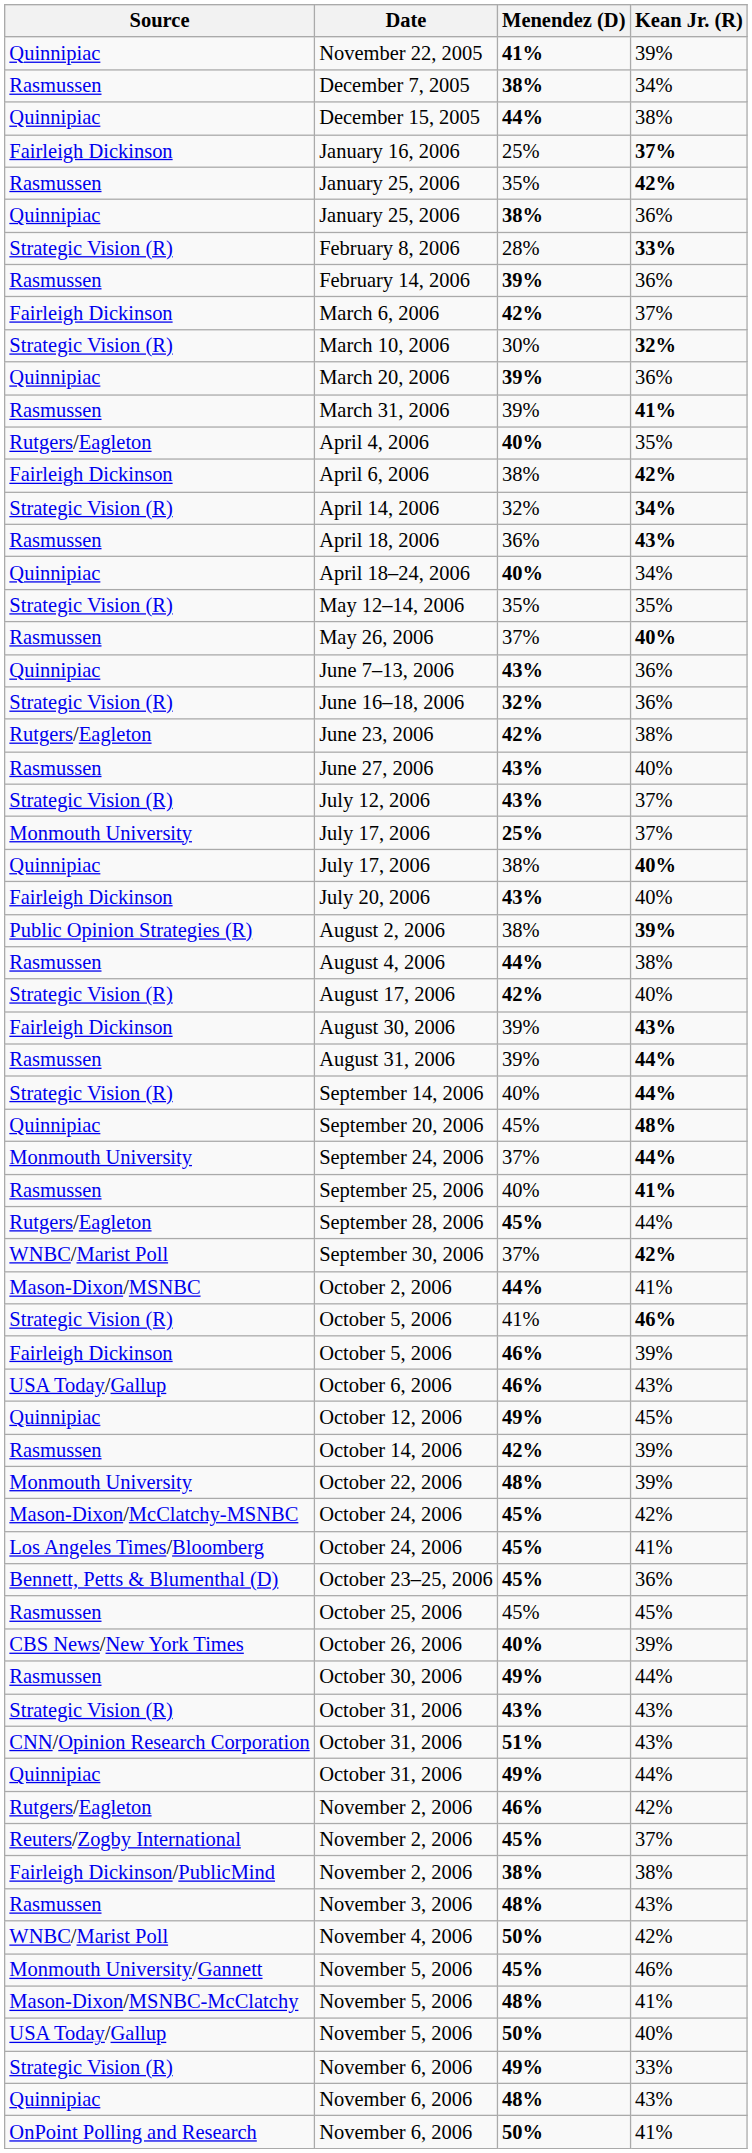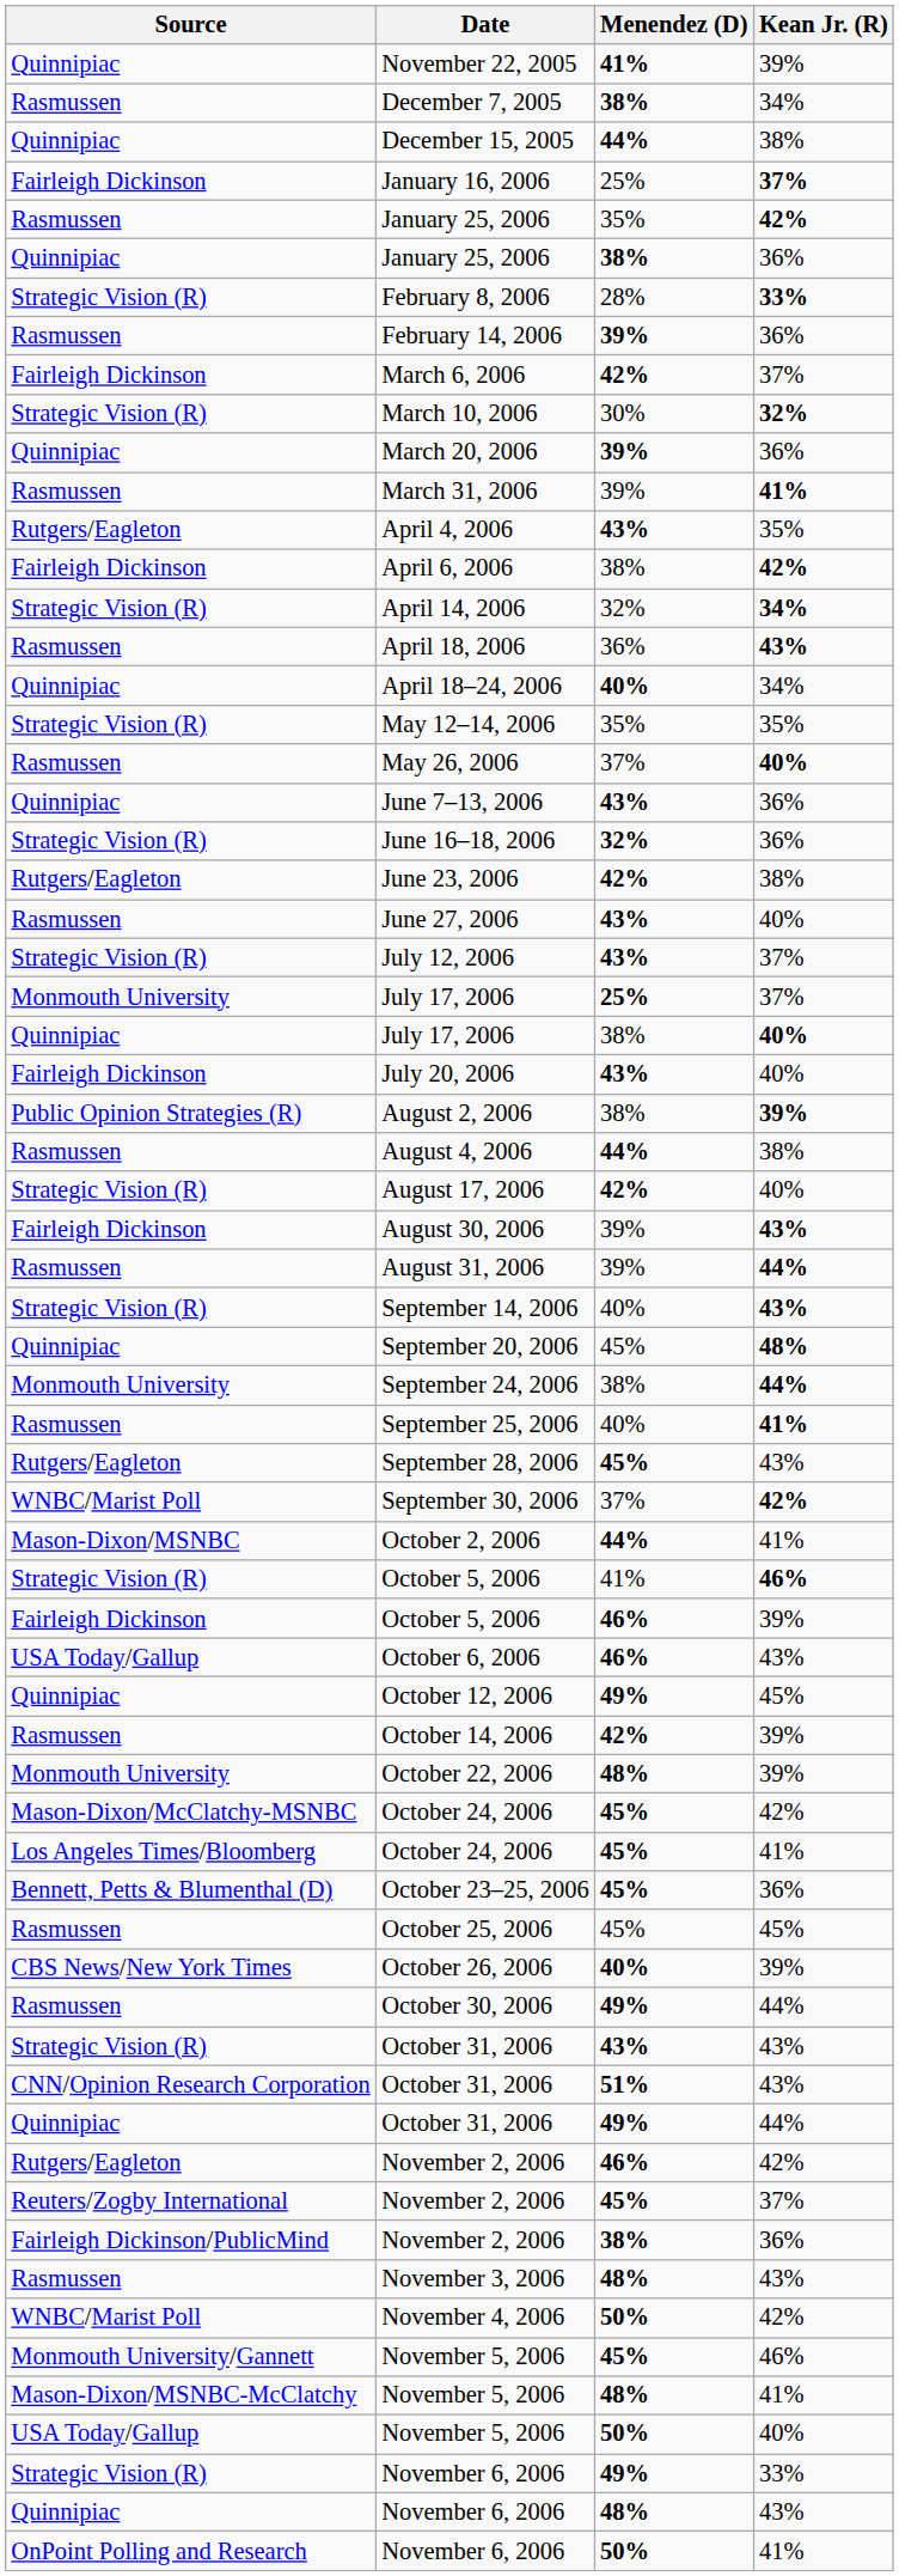April 4, 2006 | Menendez (D): 40% -> 43%
September 14, 2006 | Kean Jr. (R): 44% -> 43%
September 24, 2006 | Menendez (D): 37% -> 38%
September 28, 2006 | Kean Jr. (R): 44% -> 43%
Fairleigh Dickinson/PublicMind / November 2, 2006 | Kean Jr. (R): 38% -> 36%
